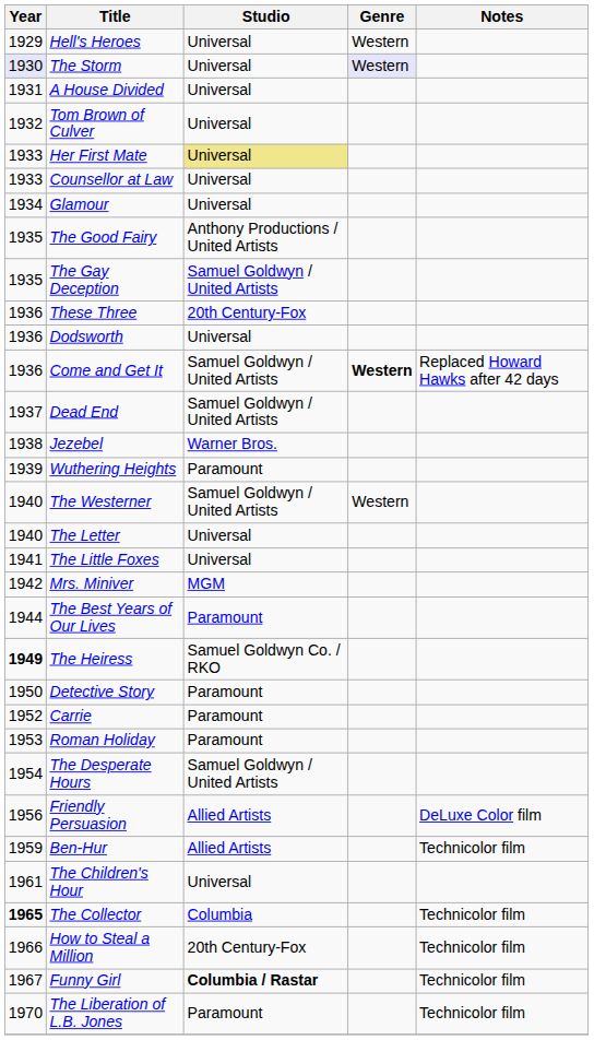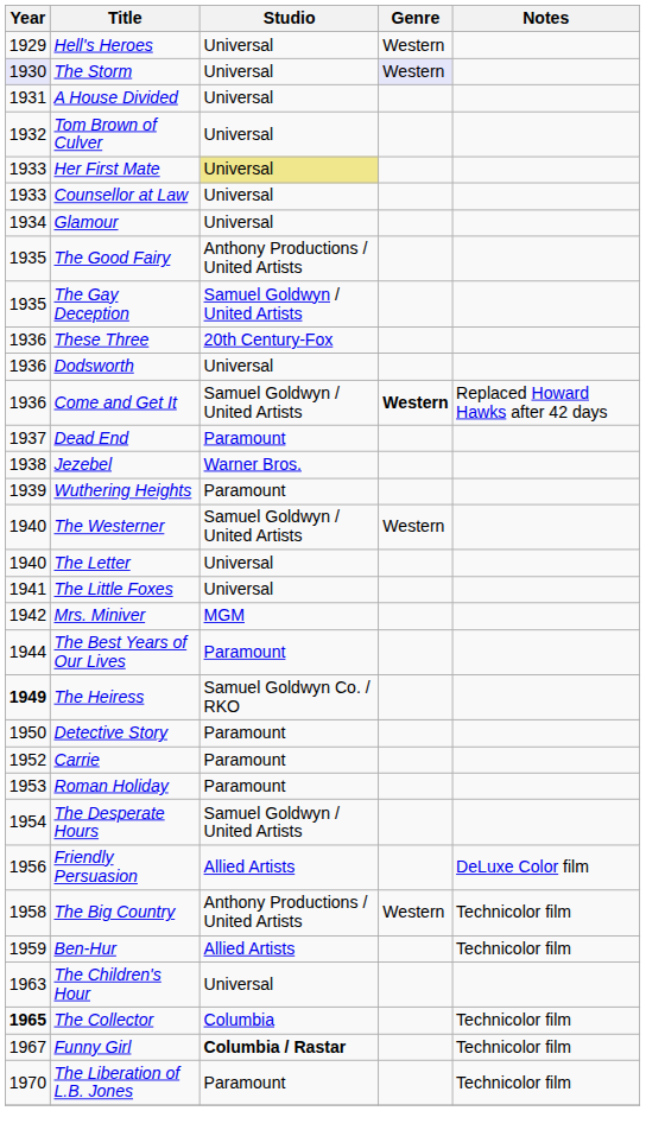Dead End | Studio: Samuel Goldwyn / United Artists -> Paramount
+ row: 1958 | The Big Country | Anthony Productions / United Artists | Western | Technicolor film
The Children's Hour | Year: 1961 -> 1963
- row: 1966 | How to Steal a Million | 20th Century-Fox | Technicolor film
